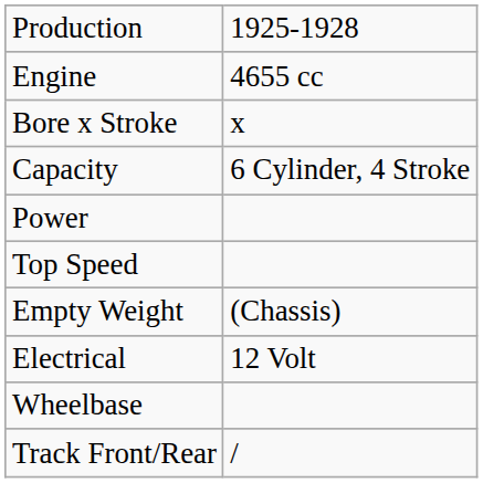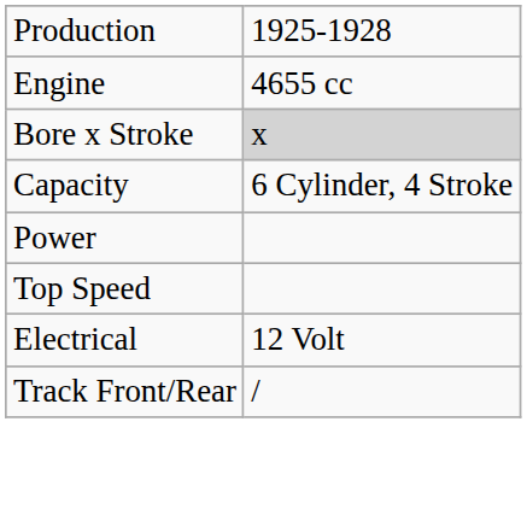Bore x Stroke | column 2: no background -> lightgrey background
- row: Empty Weight | (Chassis)
- row: Wheelbase
